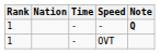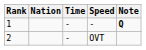OVT | Rank: 1 -> 2
